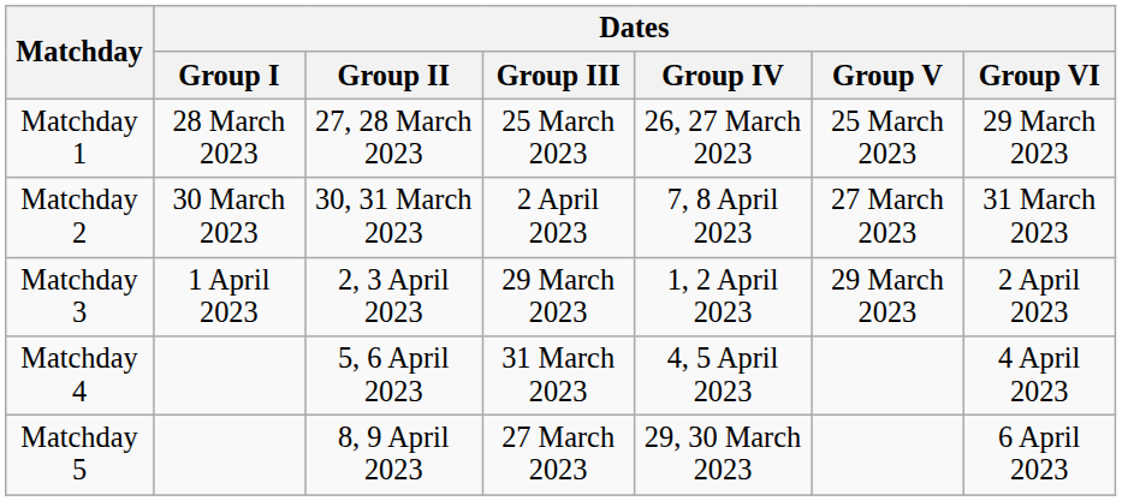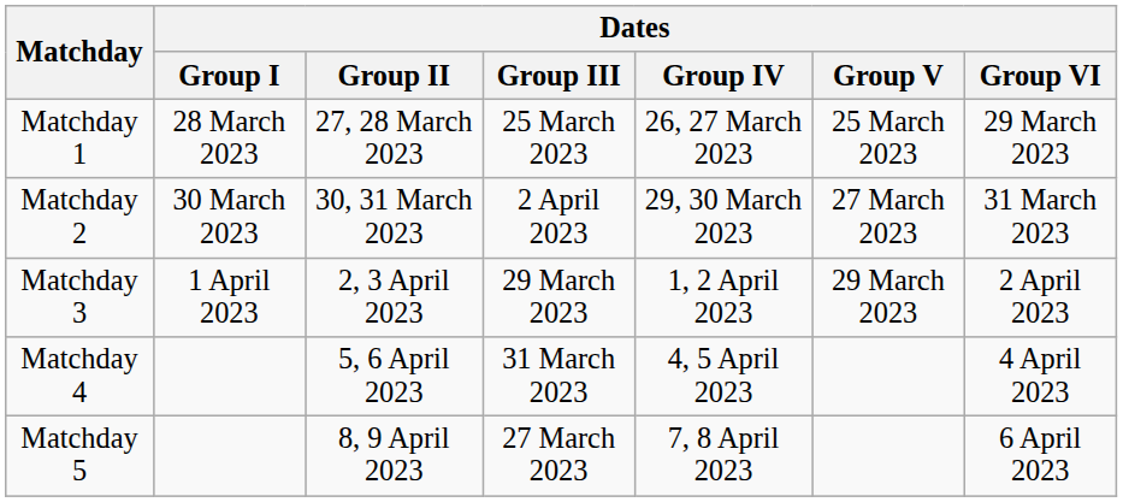Matchday 2 | Dates / Group IV: 7, 8 April 2023 -> 29, 30 March 2023
Matchday 5 | Dates / Group IV: 29, 30 March 2023 -> 7, 8 April 2023
